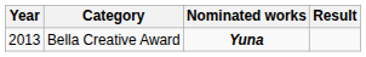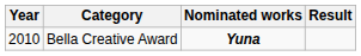Bella Creative Award | Year: 2013 -> 2010
